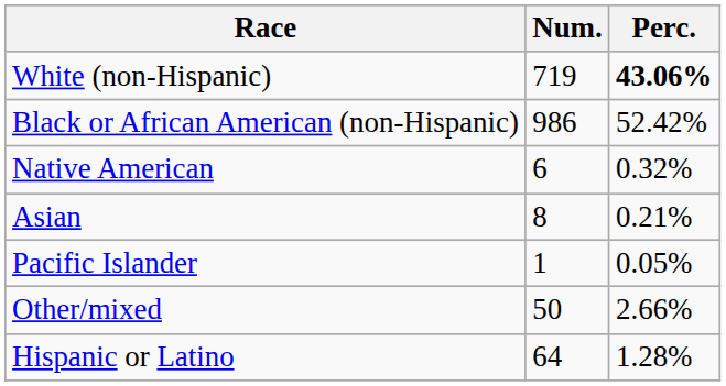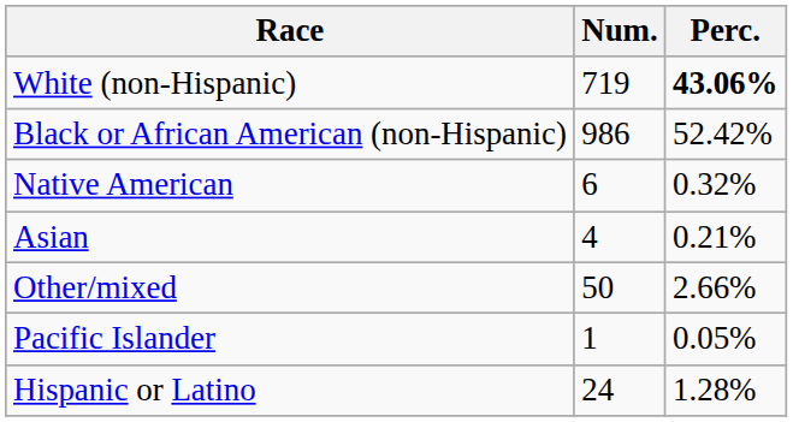Asian | Num.: 8 -> 4
rows swapped: Pacific Islander <-> Other/mixed
Hispanic or Latino | Num.: 64 -> 24
